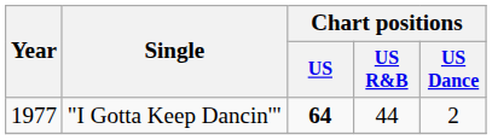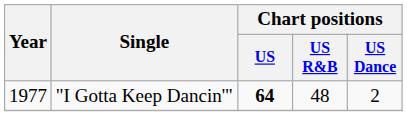"I Gotta Keep Dancin'" | Chart positions / US R&B: 44 -> 48
